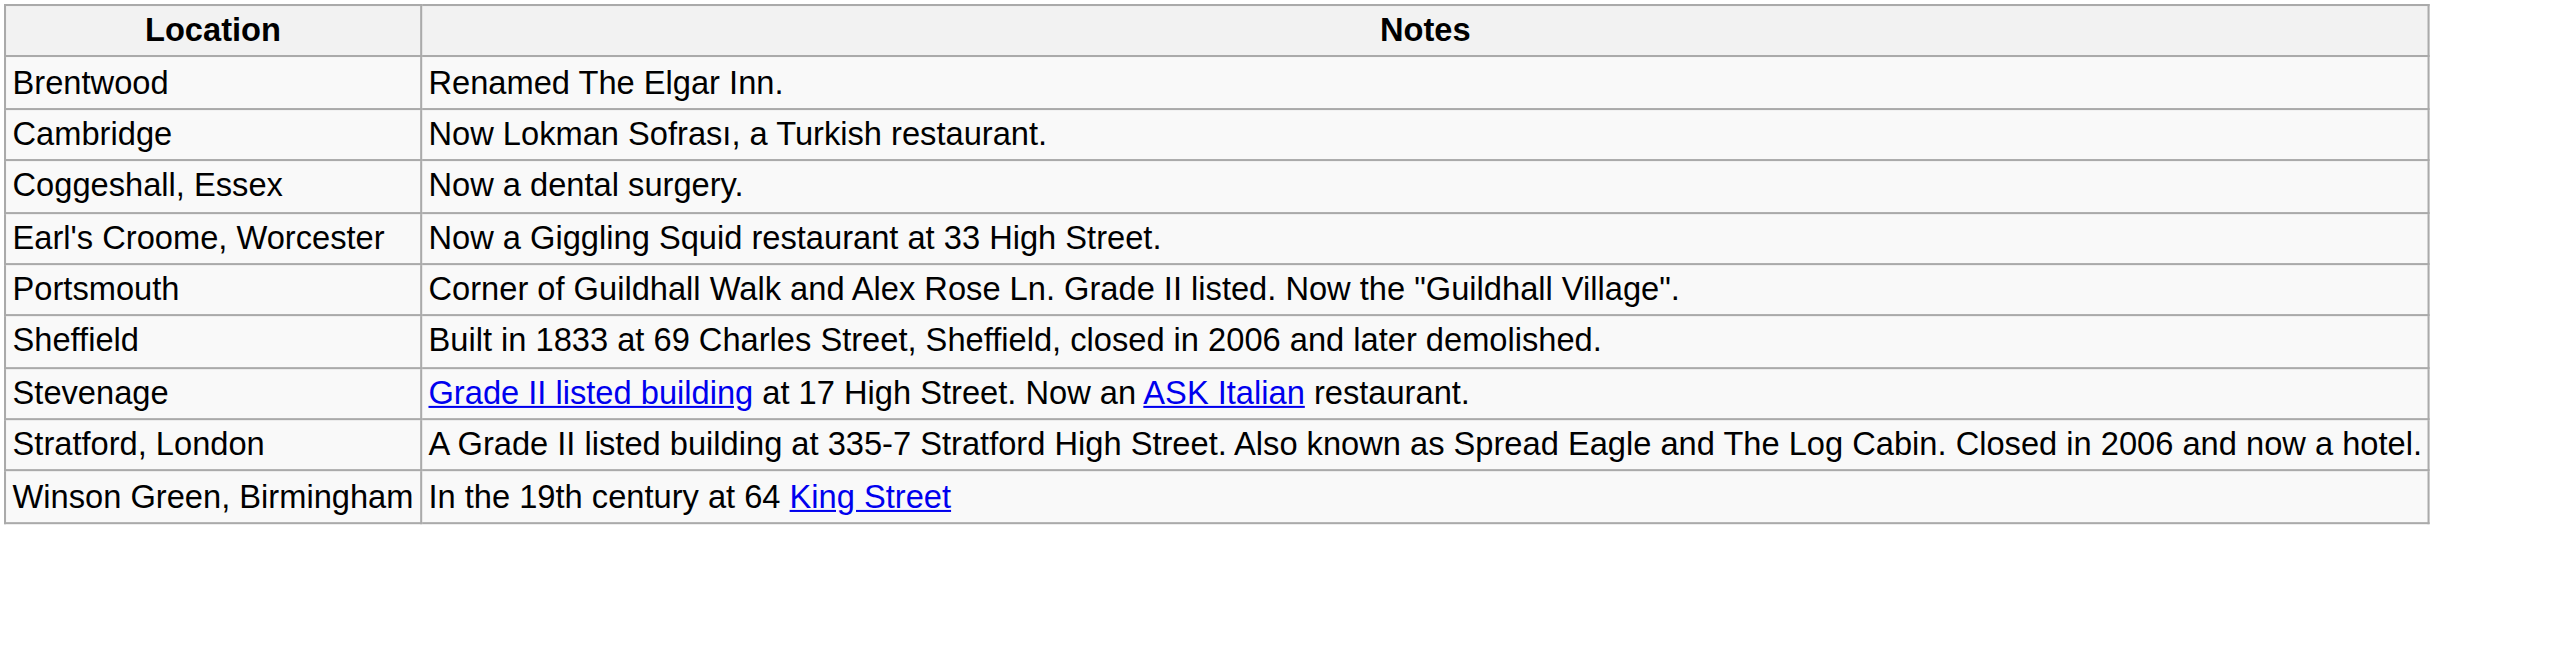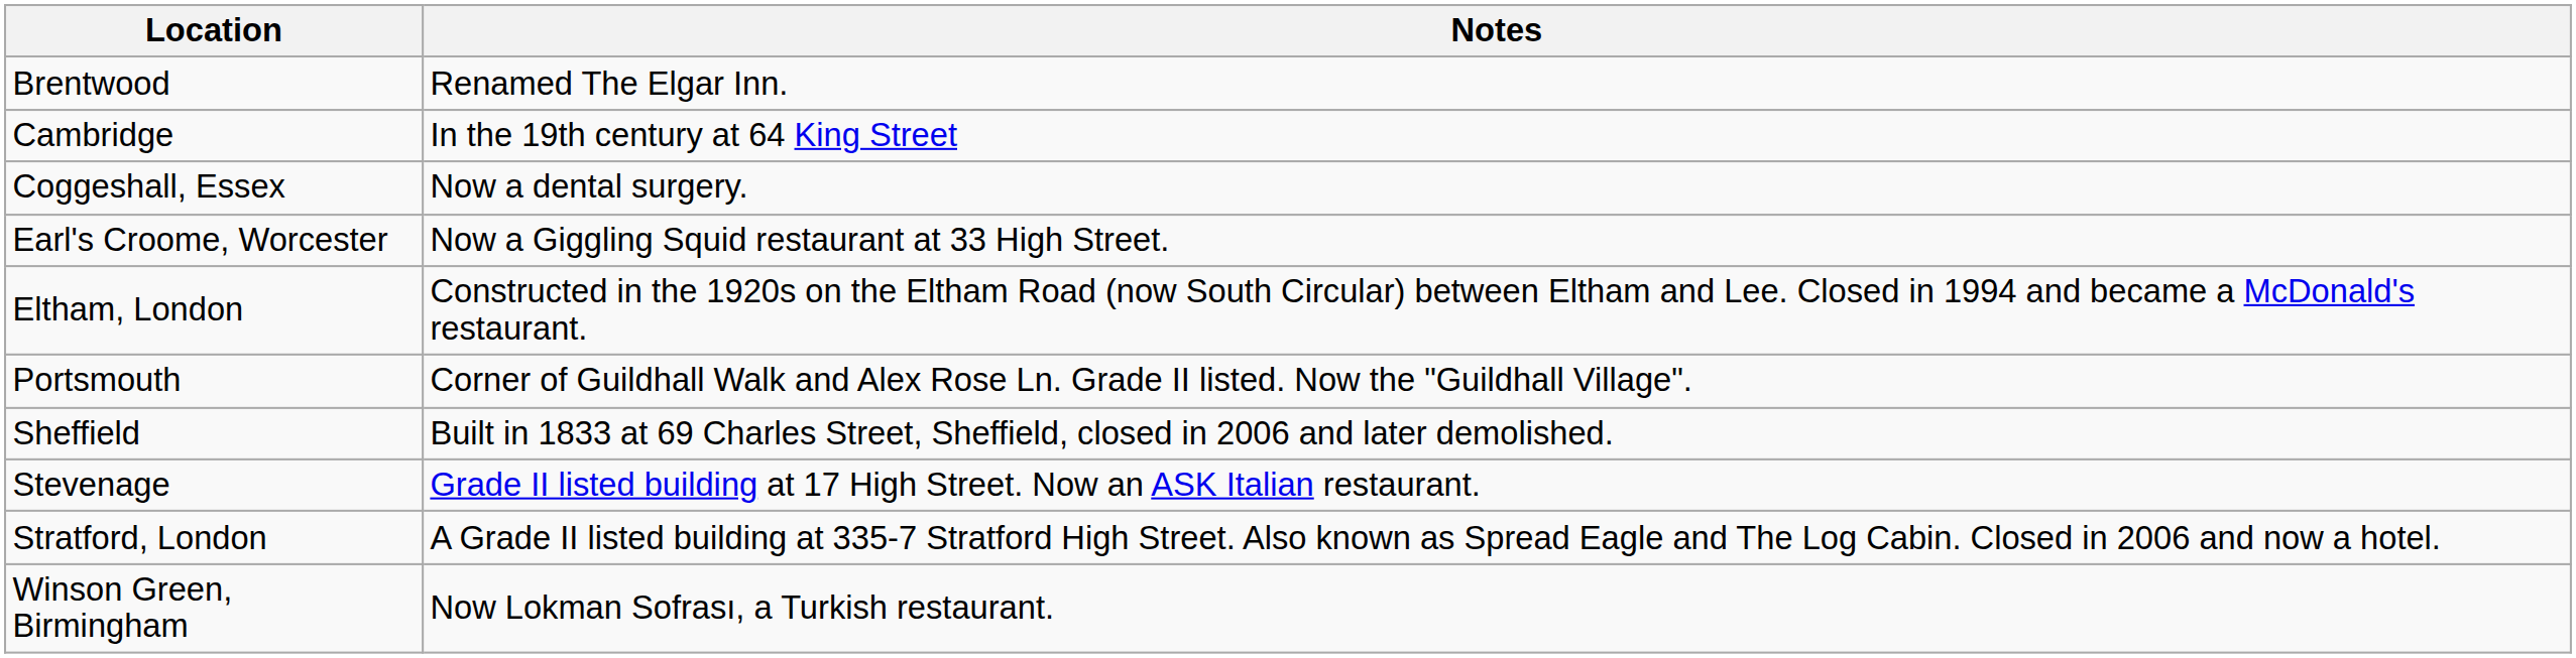Cambridge | Notes: Now Lokman Sofrası, a Turkish restaurant. -> In the 19th century at 64 King Street
+ row: Eltham, London | Constructed in the 1920s on the Eltham Road (now South Circular) between Eltham and Lee. Closed in 1994 and became a McDonald's restaurant.
Winson Green, Birmingham | Notes: In the 19th century at 64 King Street -> Now Lokman Sofrası, a Turkish restaurant.
